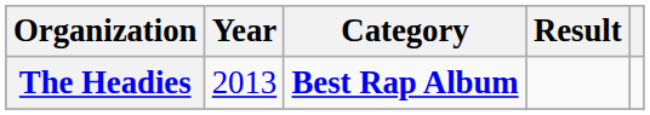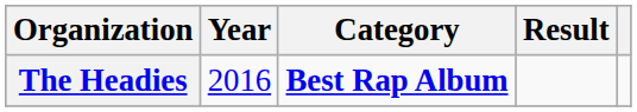The Headies | Year: 2013 -> 2016
